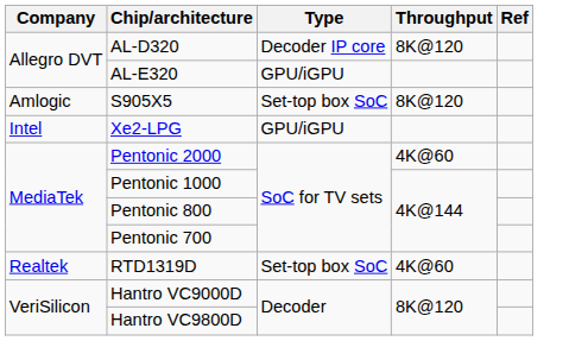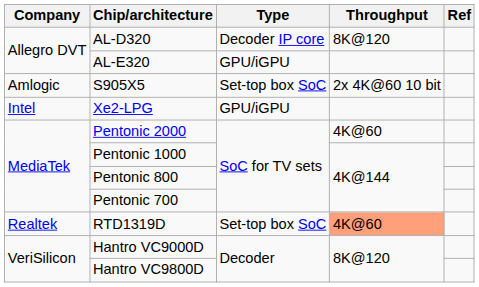S905X5 | Throughput: 8K@120 -> 2x 4K@60 10 bit
RTD1319D | Throughput: no background -> lightsalmon background
